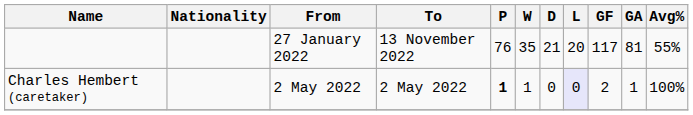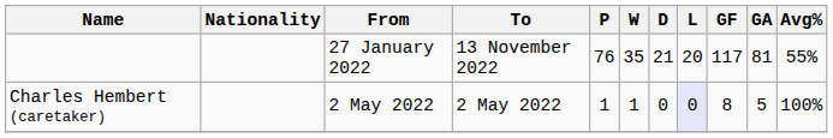Charles Hembert (caretaker) | P: bold -> normal
Charles Hembert (caretaker) | GF: 2 -> 8
Charles Hembert (caretaker) | GA: 1 -> 5
